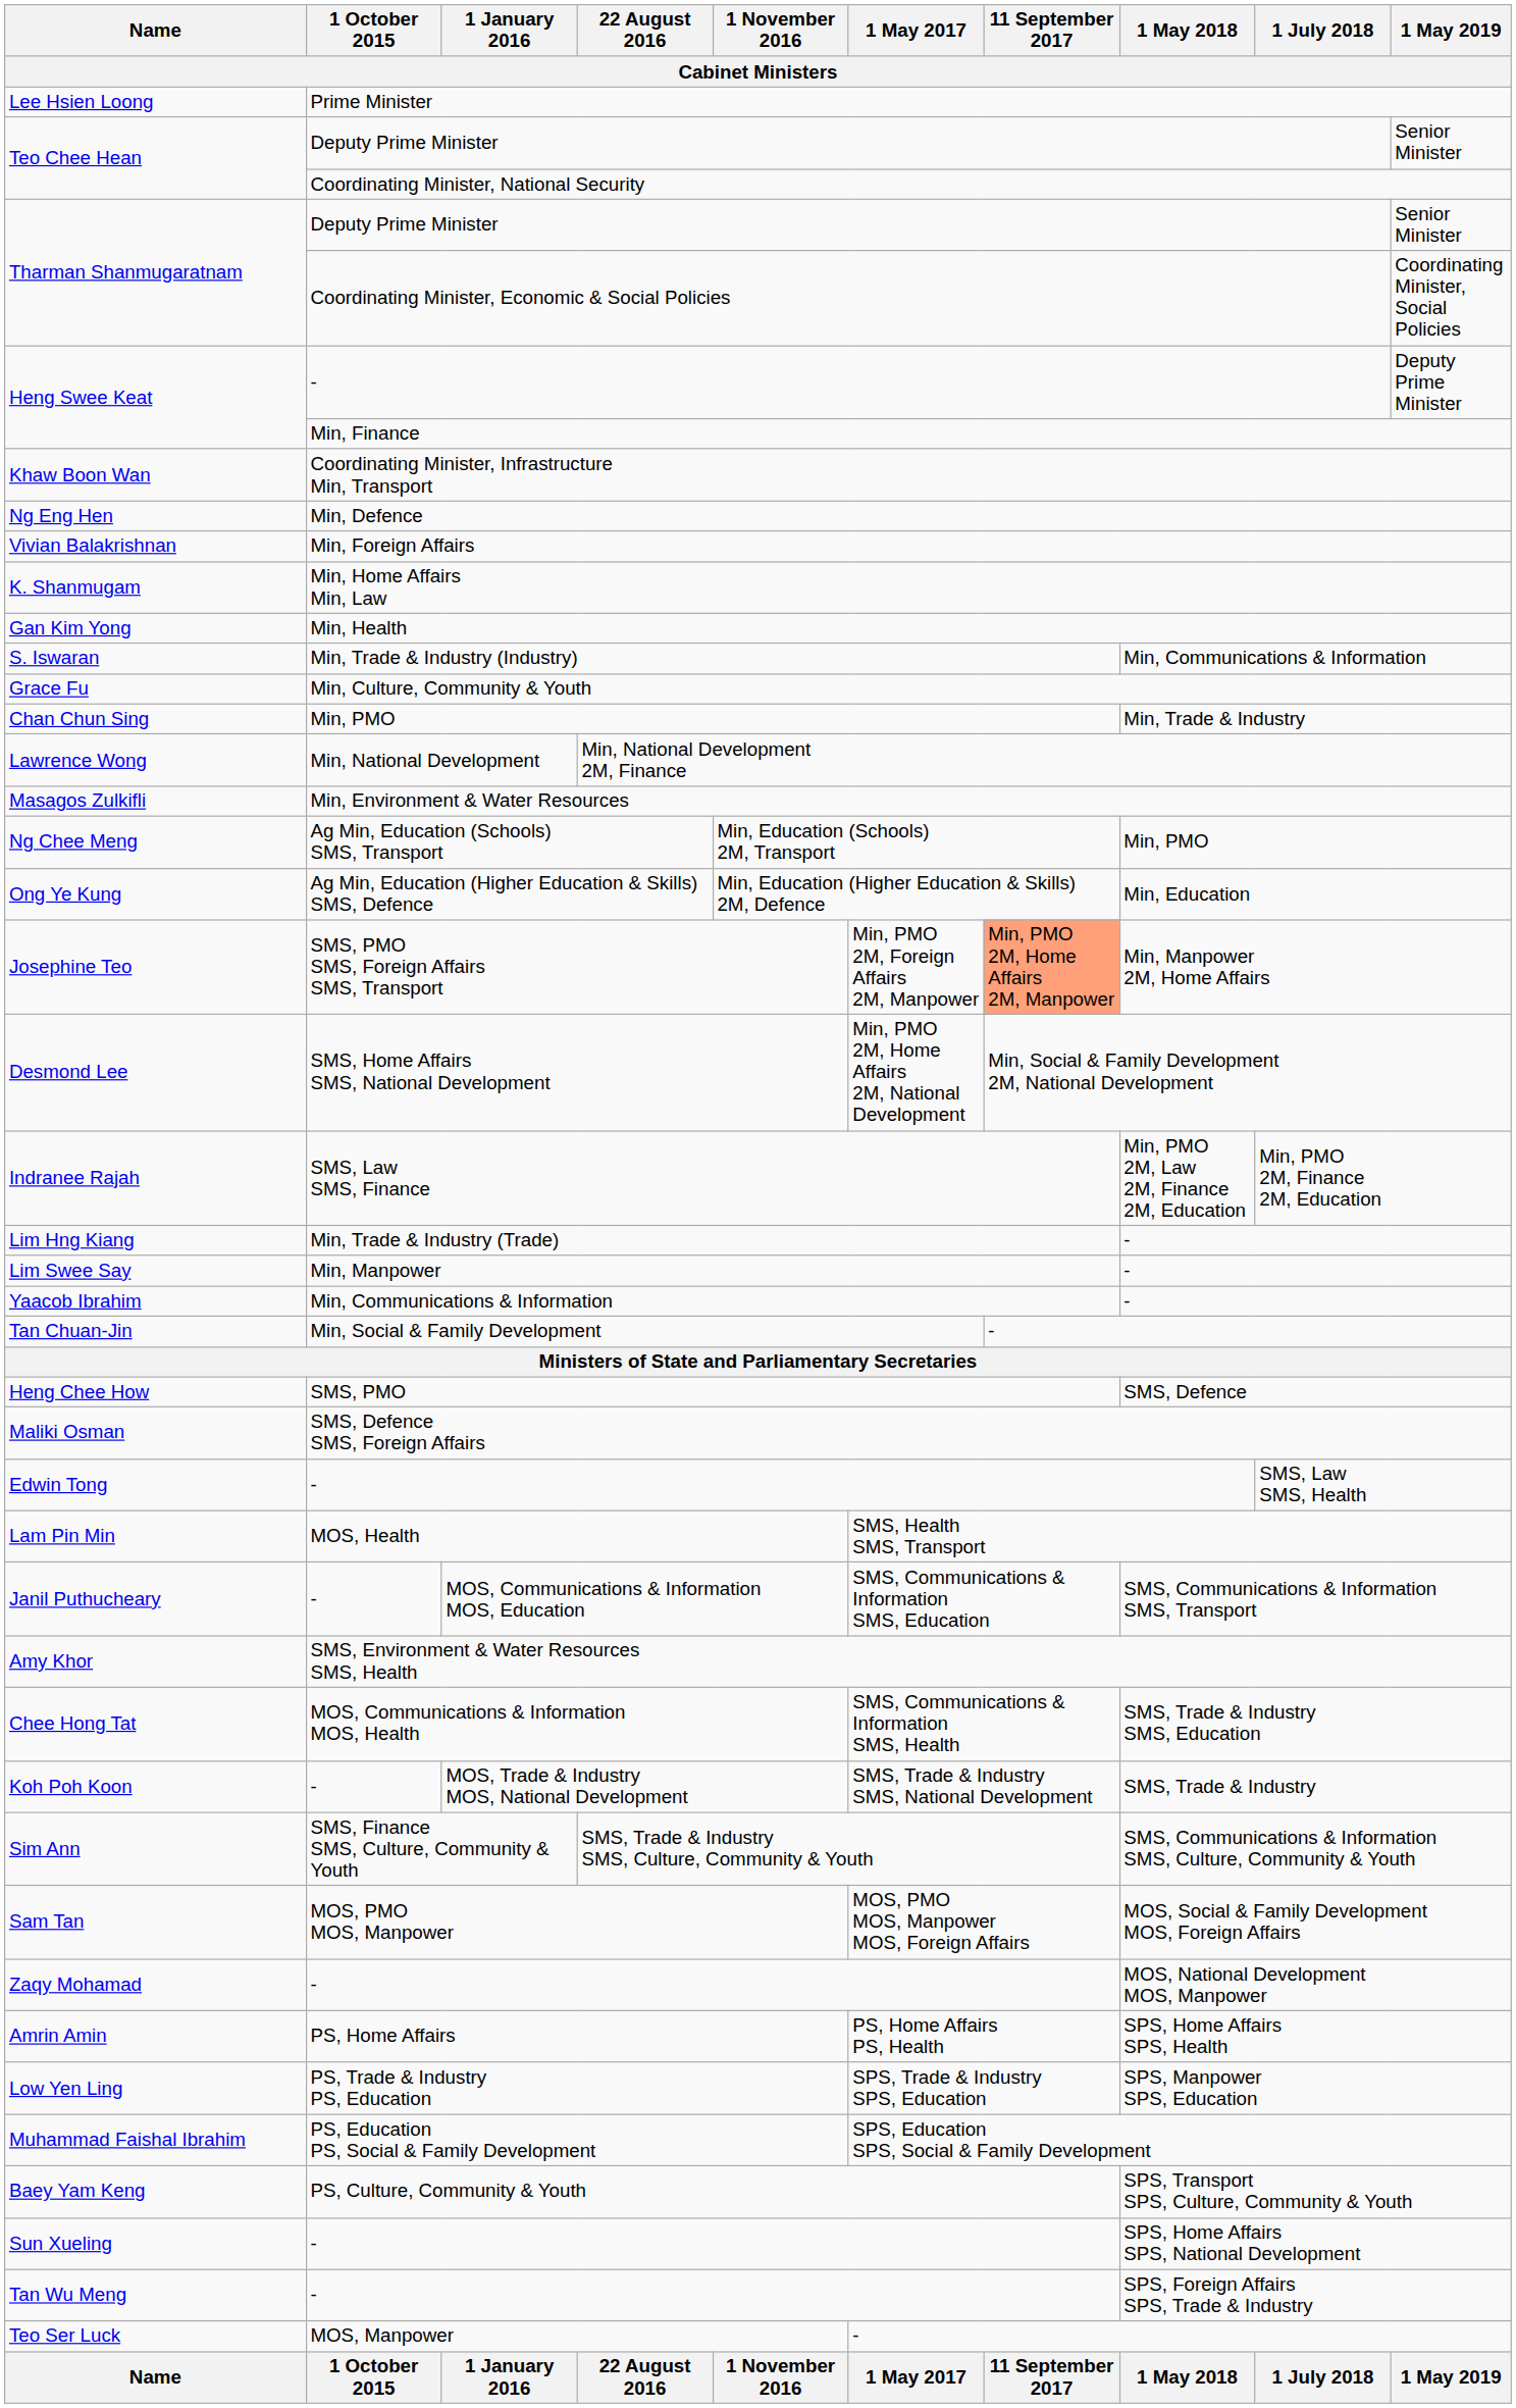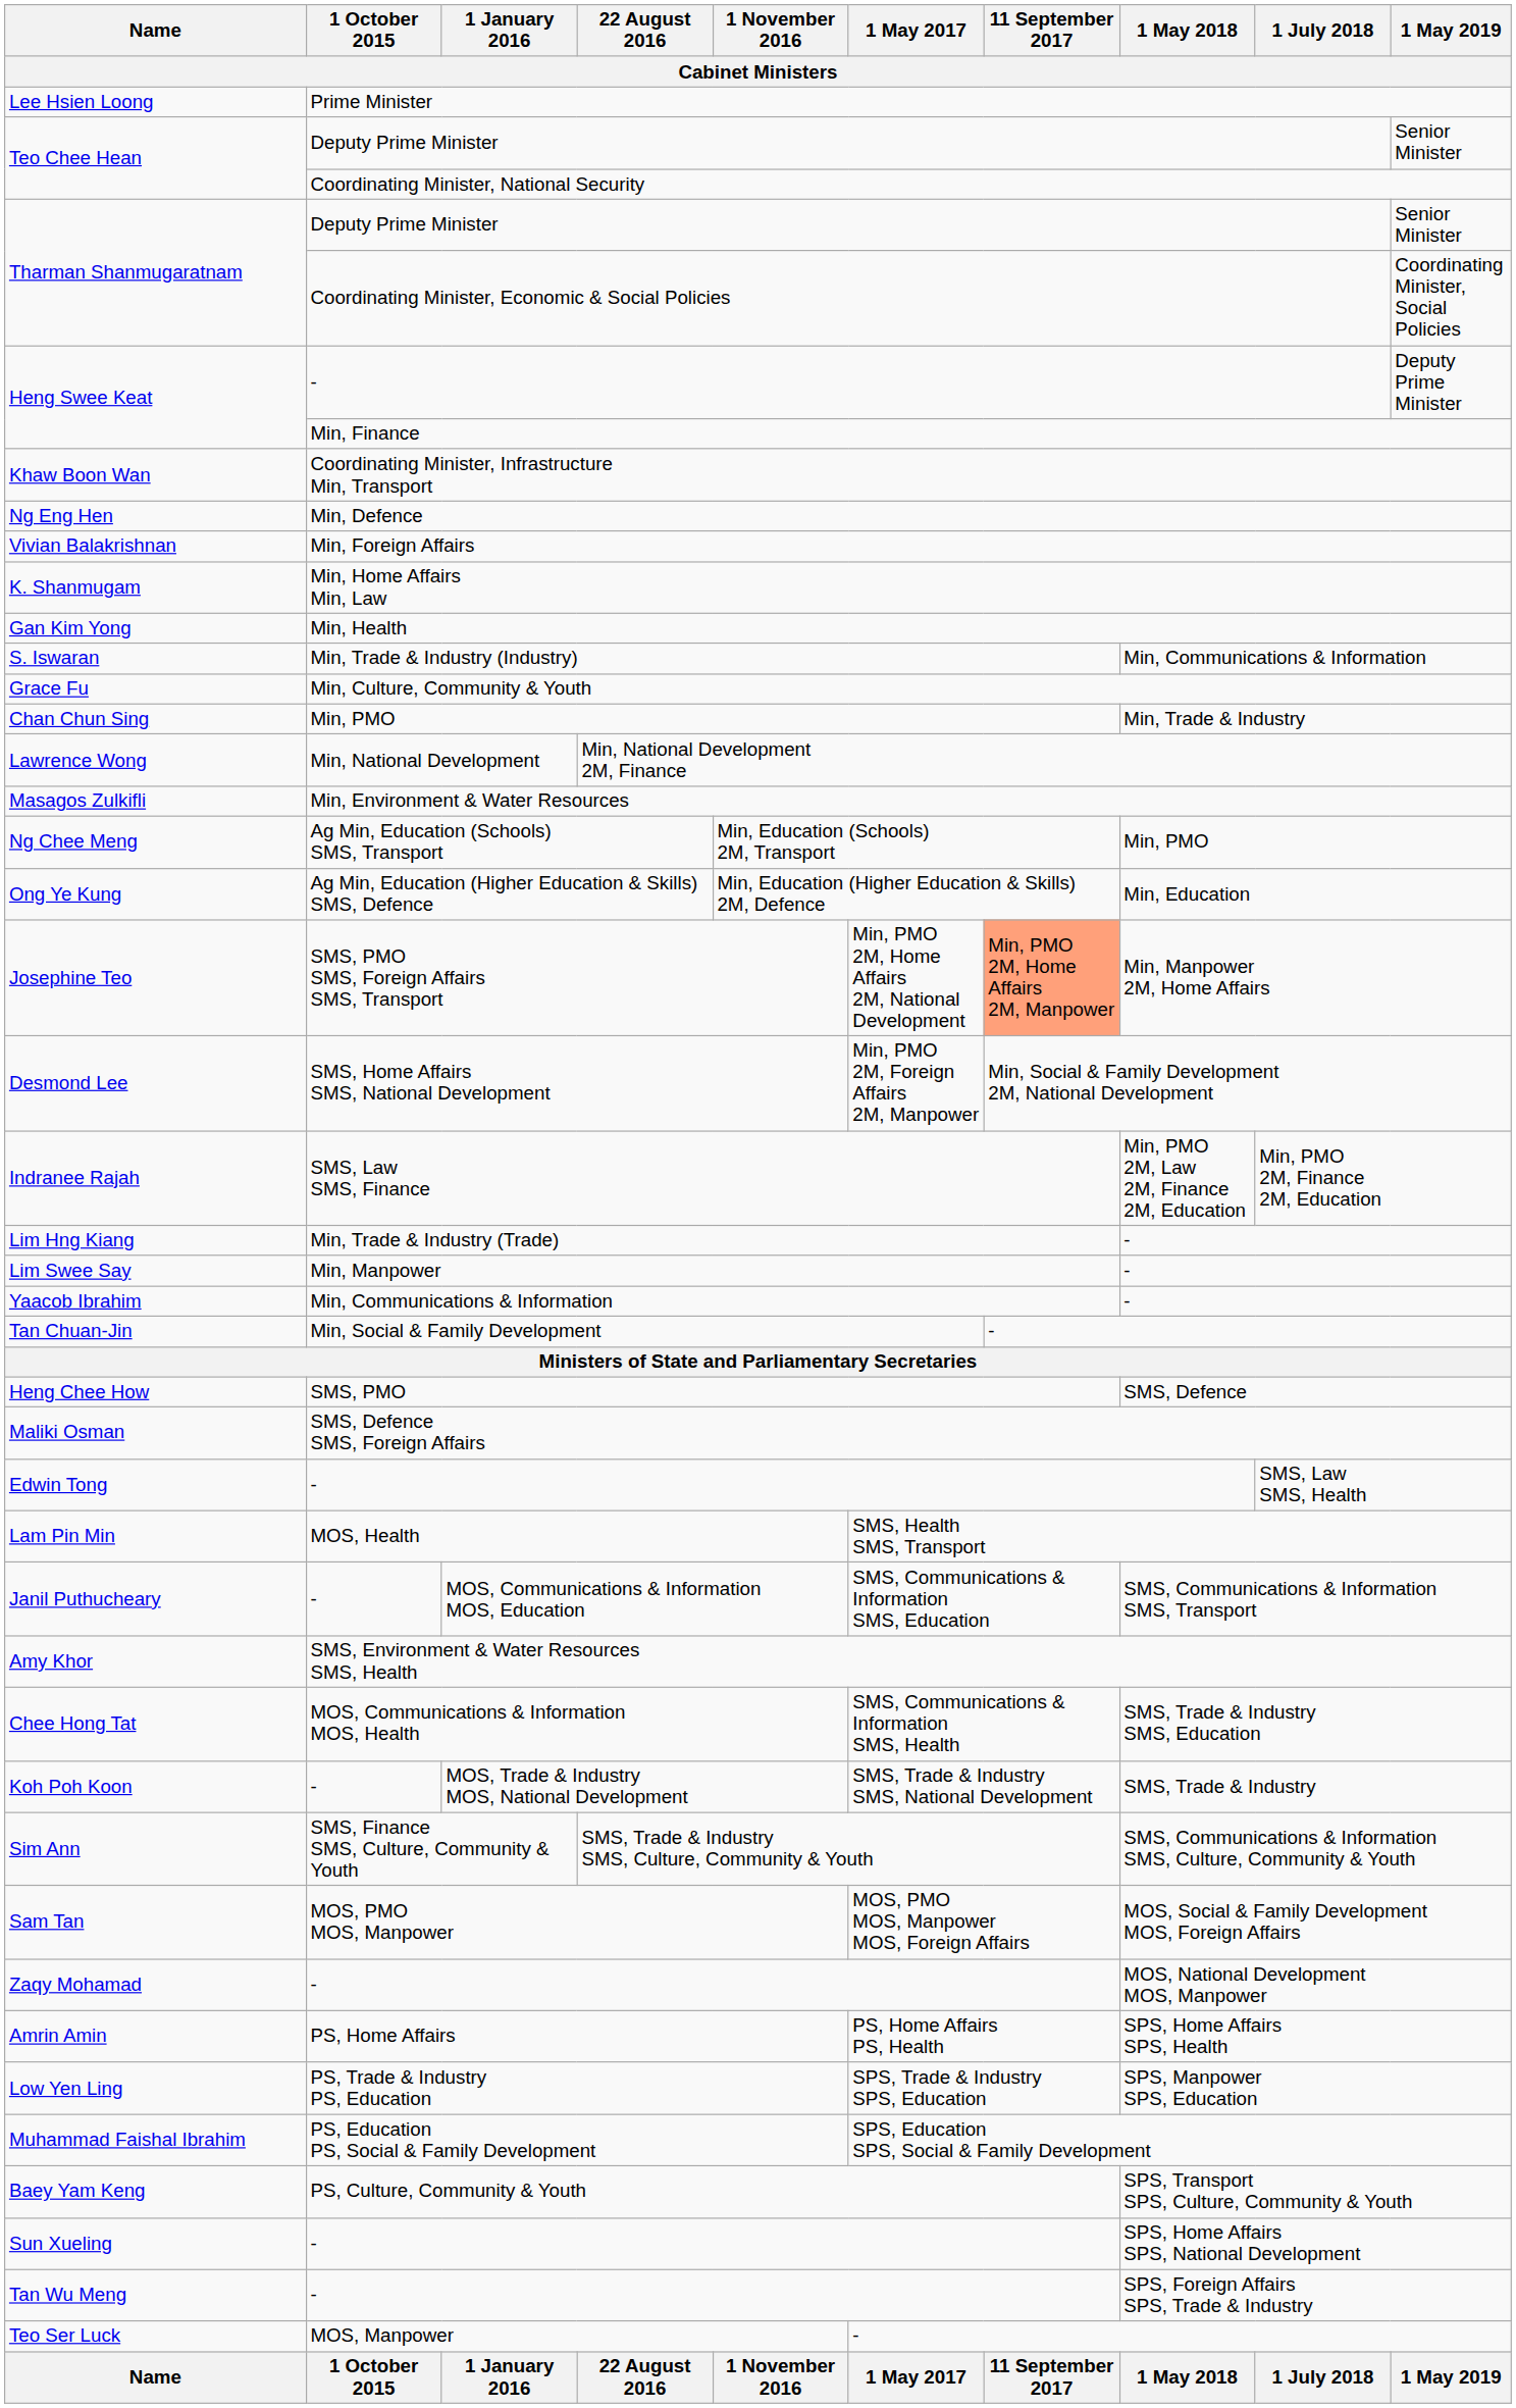Josephine Teo | 1 May 2017: Min, PMO 2M, Foreign Affairs 2M, Manpower -> Min, PMO 2M, Home Affairs 2M, National Development
Desmond Lee | 1 May 2017: Min, PMO 2M, Home Affairs 2M, National Development -> Min, PMO 2M, Foreign Affairs 2M, Manpower
